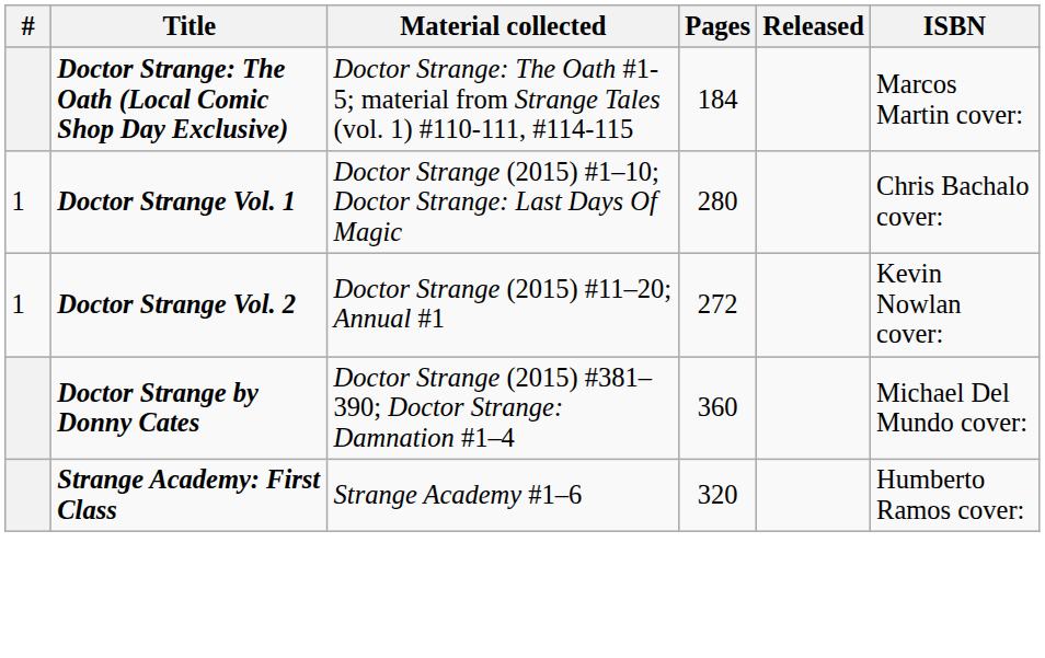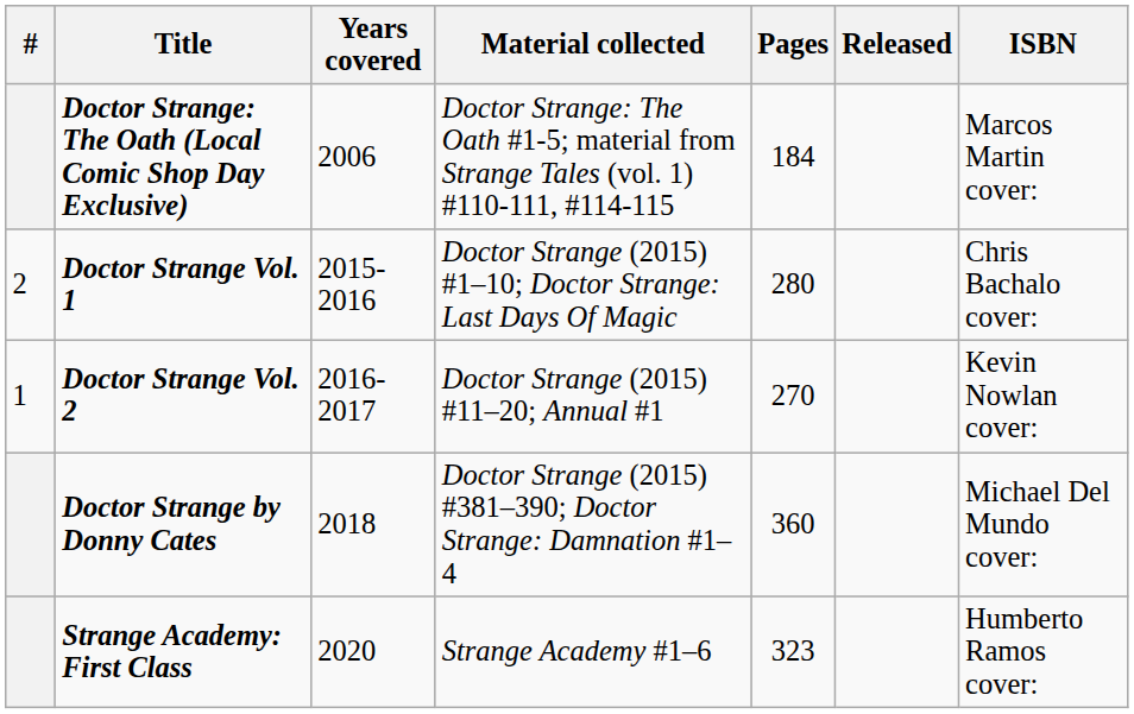+ column: Years covered | 2006 | 2015-2016 | 2016-2017 | 2018 | 2020
Doctor Strange Vol. 1 | #: 1 -> 2
Doctor Strange Vol. 2 | Pages: 272 -> 270
Strange Academy: First Class | Pages: 320 -> 323
